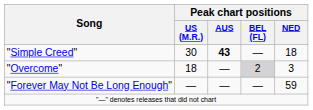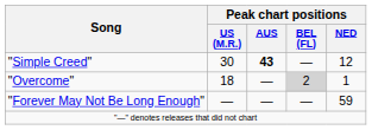"Simple Creed" | Peak chart positions / NED: 18 -> 12
"Overcome" | Peak chart positions / NED: 3 -> 1
